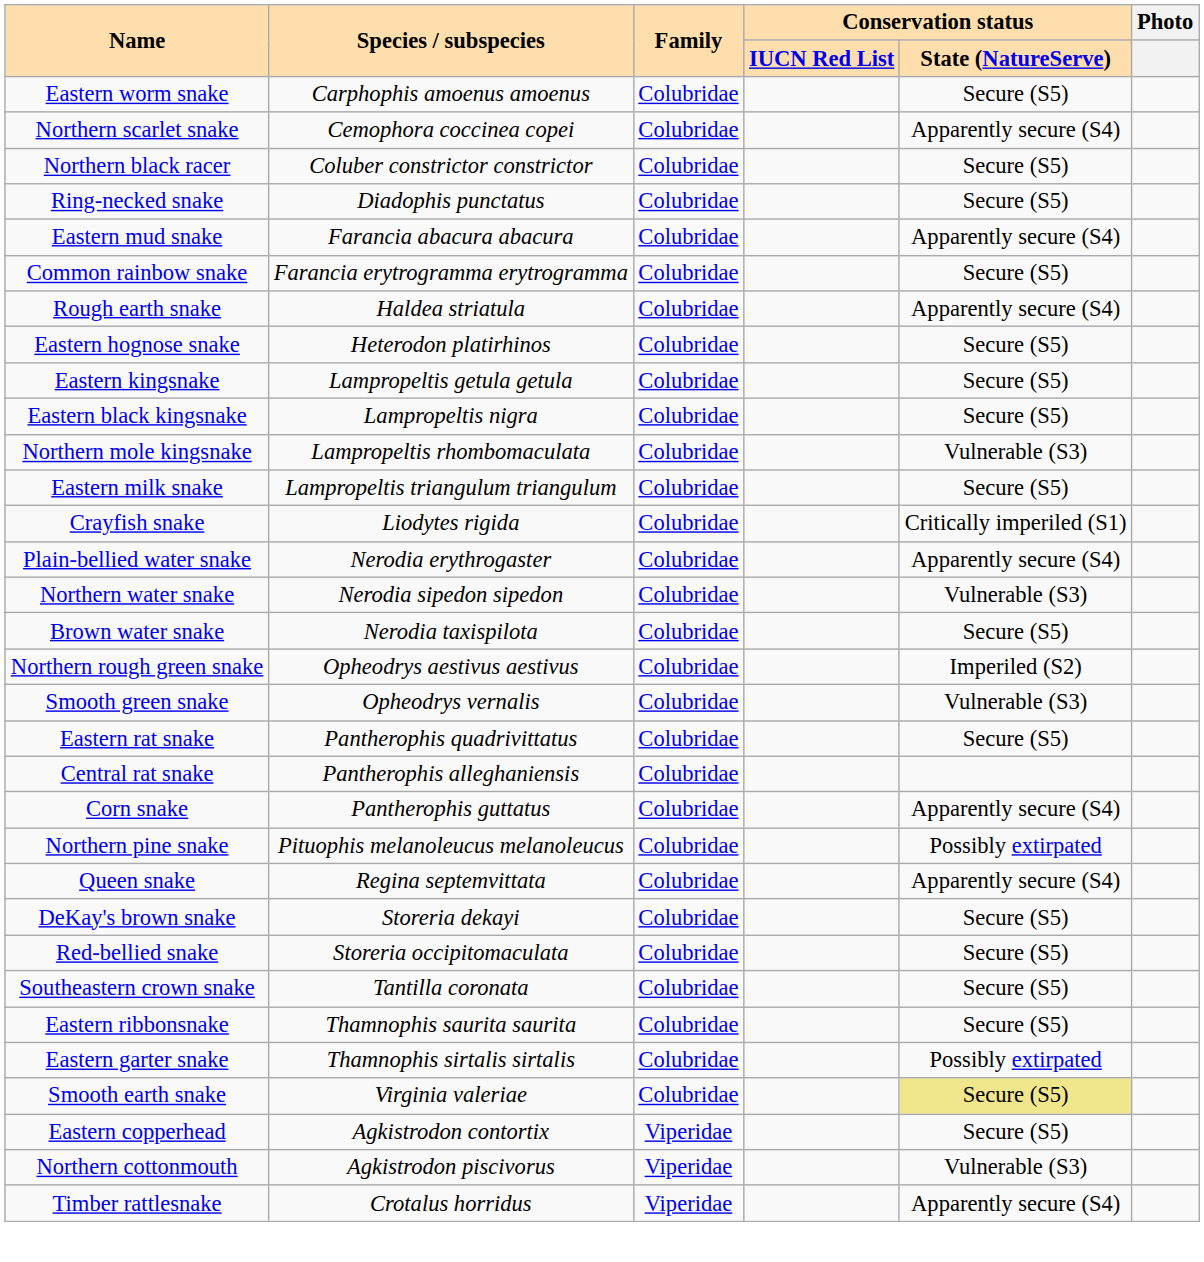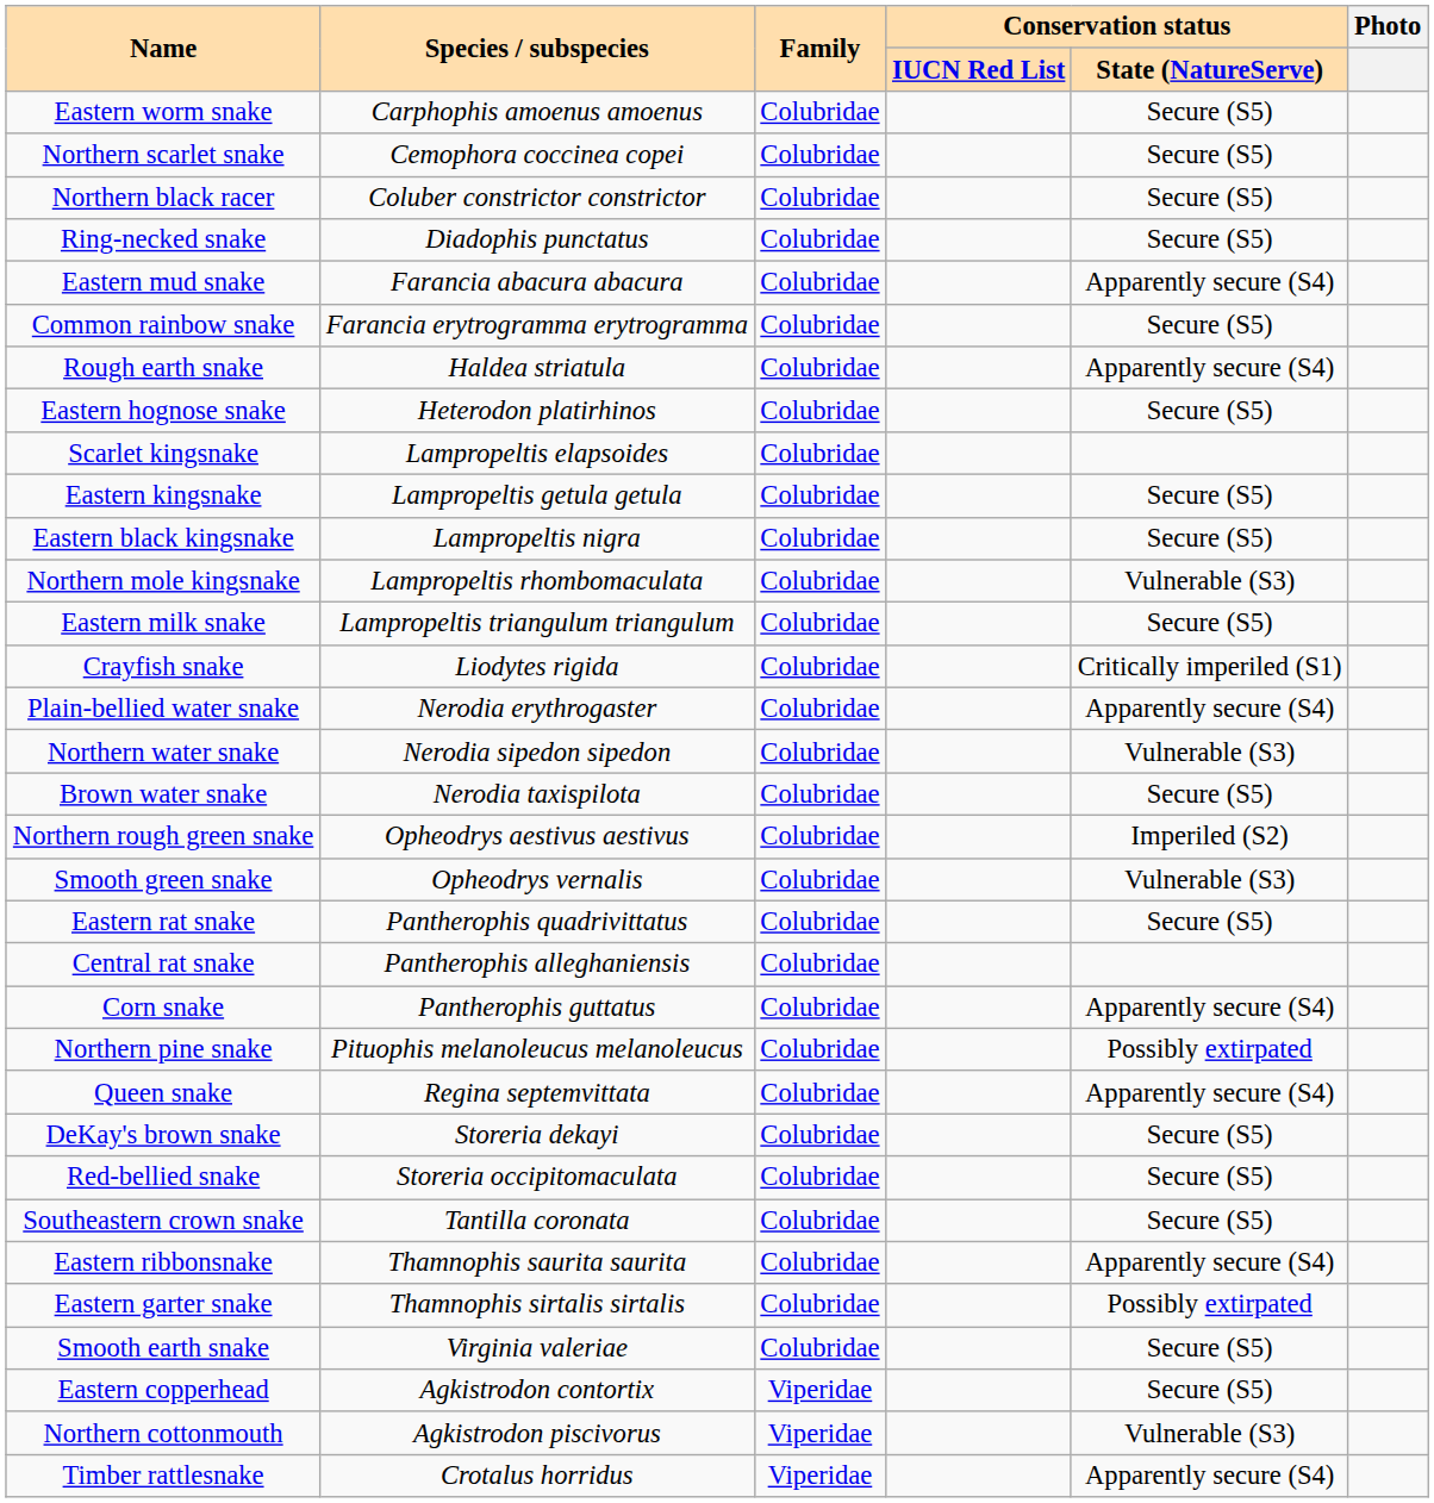Northern scarlet snake | Conservation status / State (NatureServe): Apparently secure (S4) -> Secure (S5)
+ row: Scarlet kingsnake | Lampropeltis elapsoides | Colubridae
Eastern ribbonsnake | Conservation status / State (NatureServe): Secure (S5) -> Apparently secure (S4)
Smooth earth snake | Conservation status / State (NatureServe): khaki background -> no background
